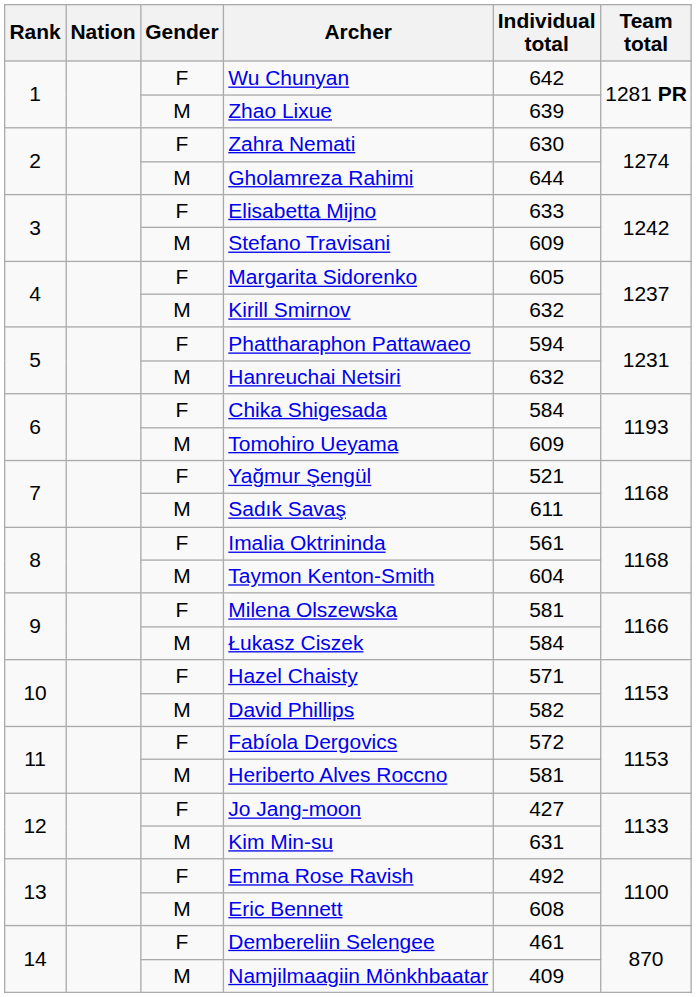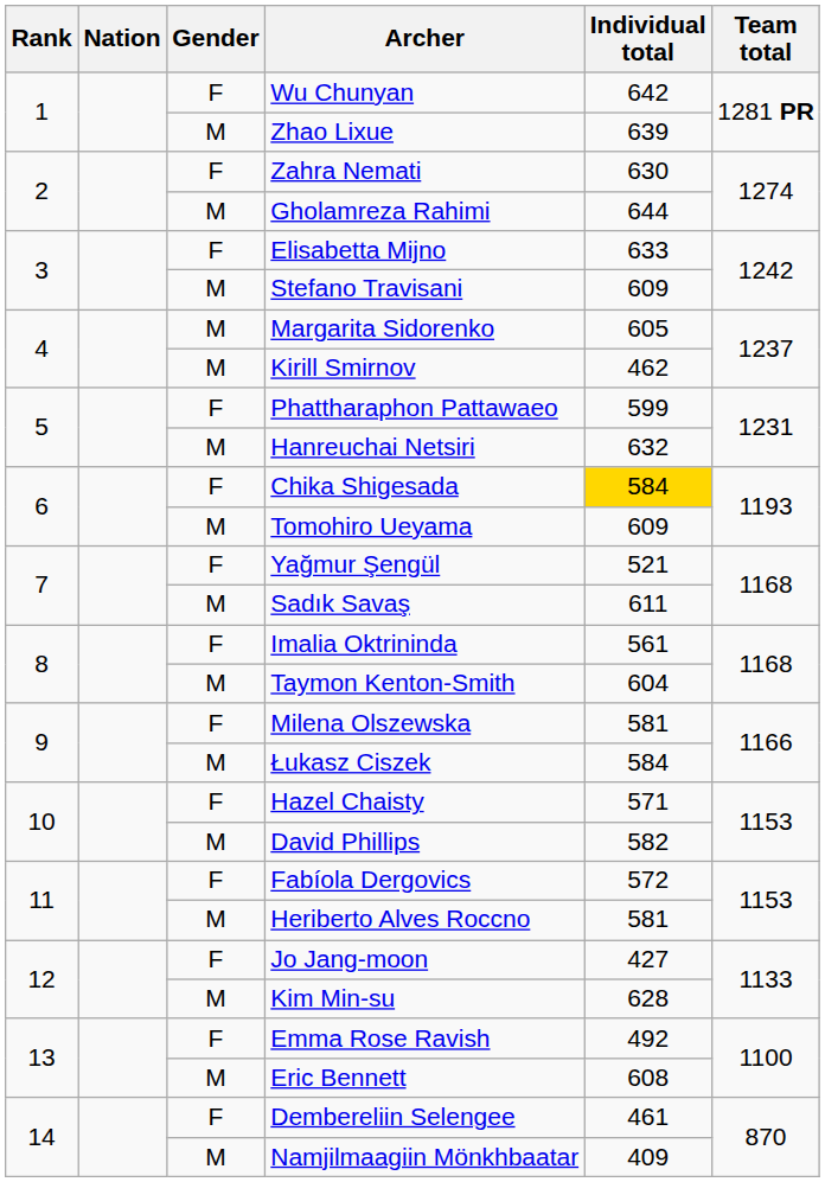Margarita Sidorenko | Gender: F -> M
Kirill Smirnov | Individual total: 632 -> 462
Phattharaphon Pattawaeo | Individual total: 594 -> 599
Chika Shigesada | Individual total: no background -> gold background
Kim Min-su | Individual total: 631 -> 628
